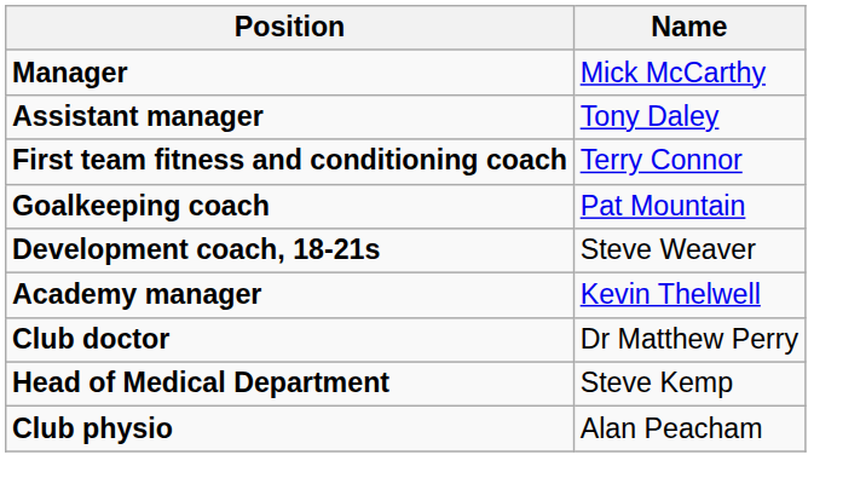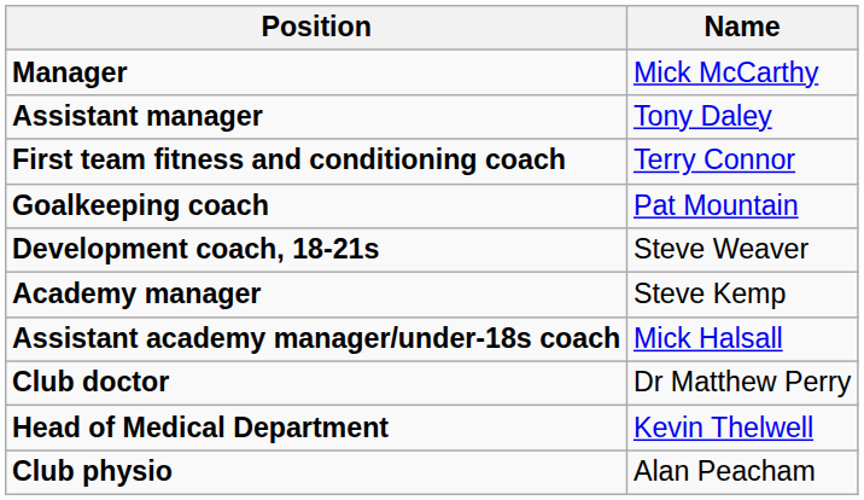Academy manager | Name: Kevin Thelwell -> Steve Kemp
+ row: Assistant academy manager/under-18s coach | Mick Halsall
Head of Medical Department | Name: Steve Kemp -> Kevin Thelwell
